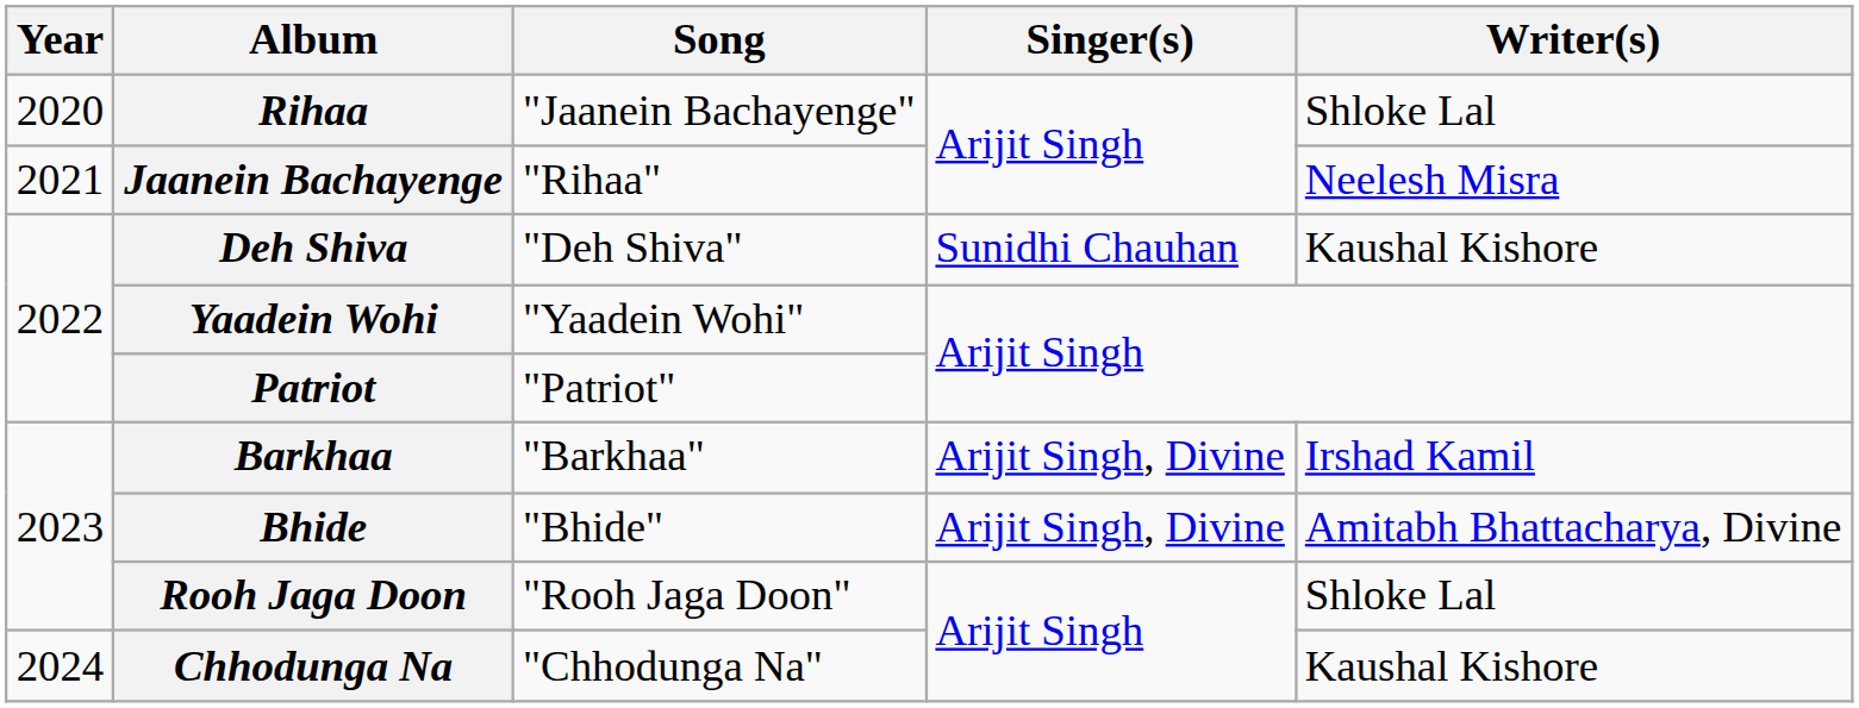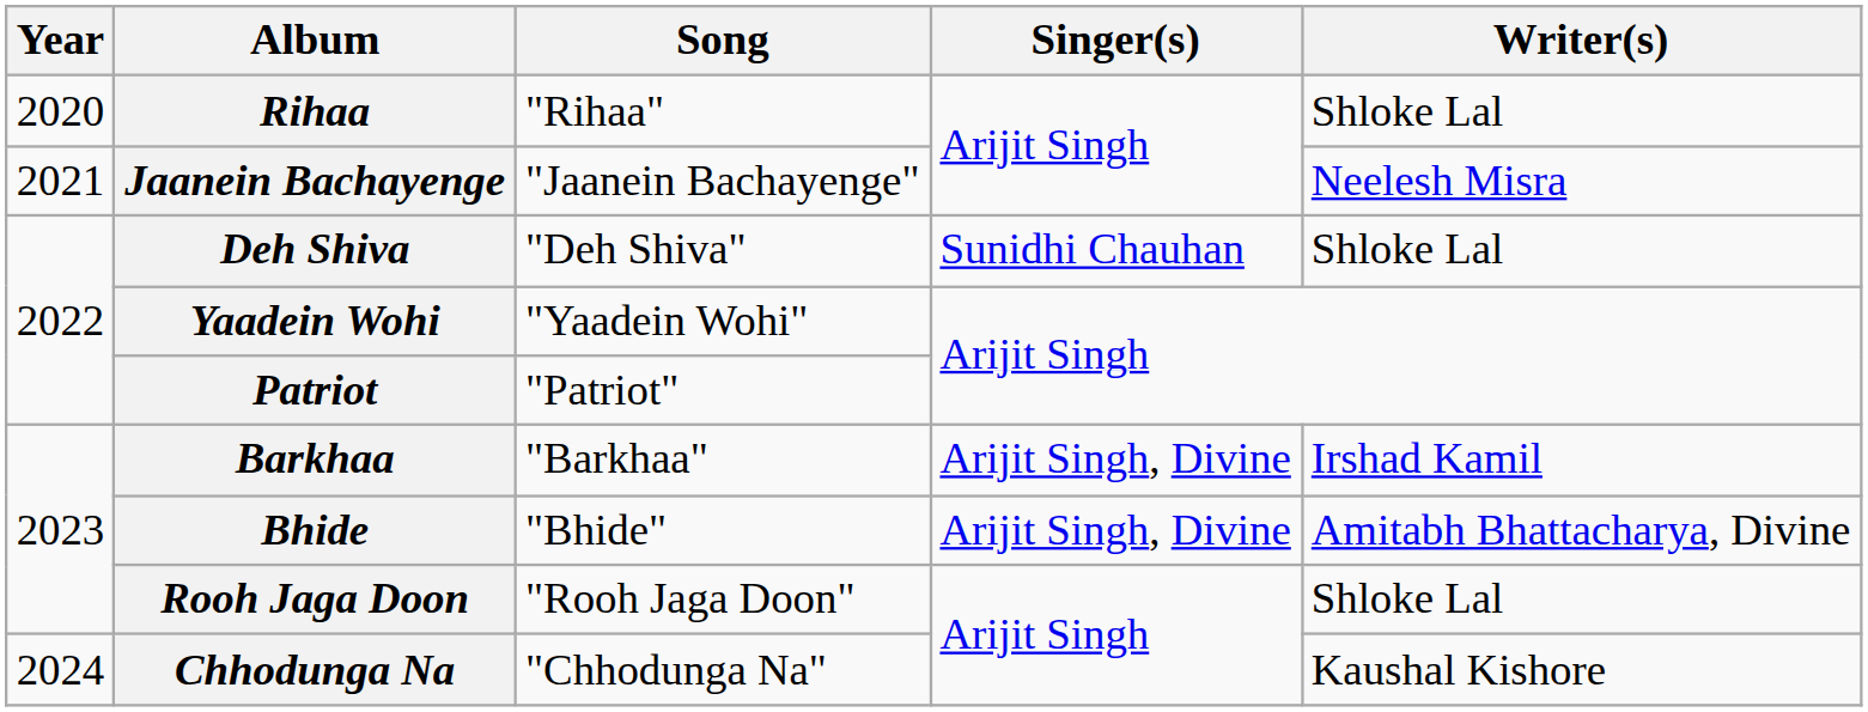Rihaa | Song: "Jaanein Bachayenge" -> "Rihaa"
Jaanein Bachayenge | Song: "Rihaa" -> "Jaanein Bachayenge"
Deh Shiva | Writer(s): Kaushal Kishore -> Shloke Lal
